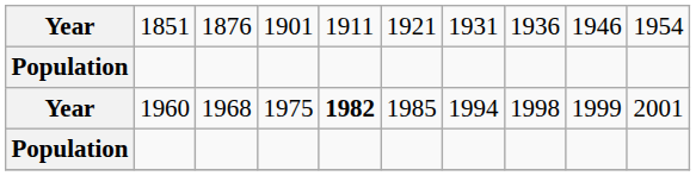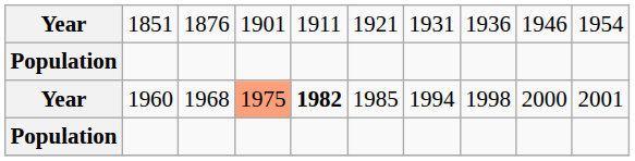Year / 1960 | column 4: no background -> lightsalmon background
Year / 1960 | column 9: 1999 -> 2000
